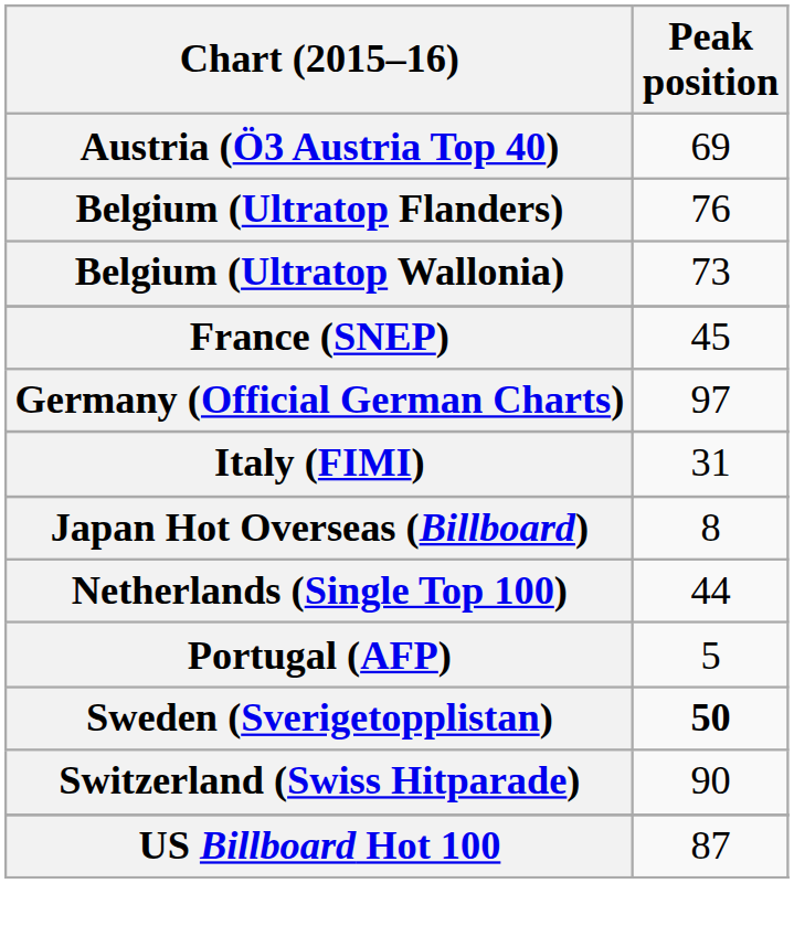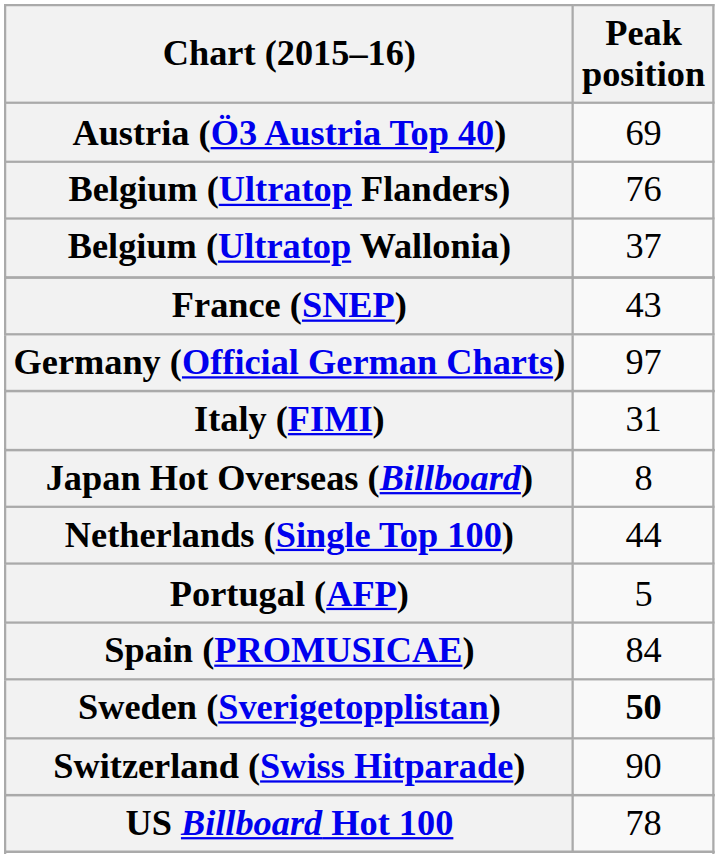Belgium (Ultratop Wallonia) | Peak position: 73 -> 37
France (SNEP) | Peak position: 45 -> 43
+ row: Spain (PROMUSICAE) | 84
US Billboard Hot 100 | Peak position: 87 -> 78
